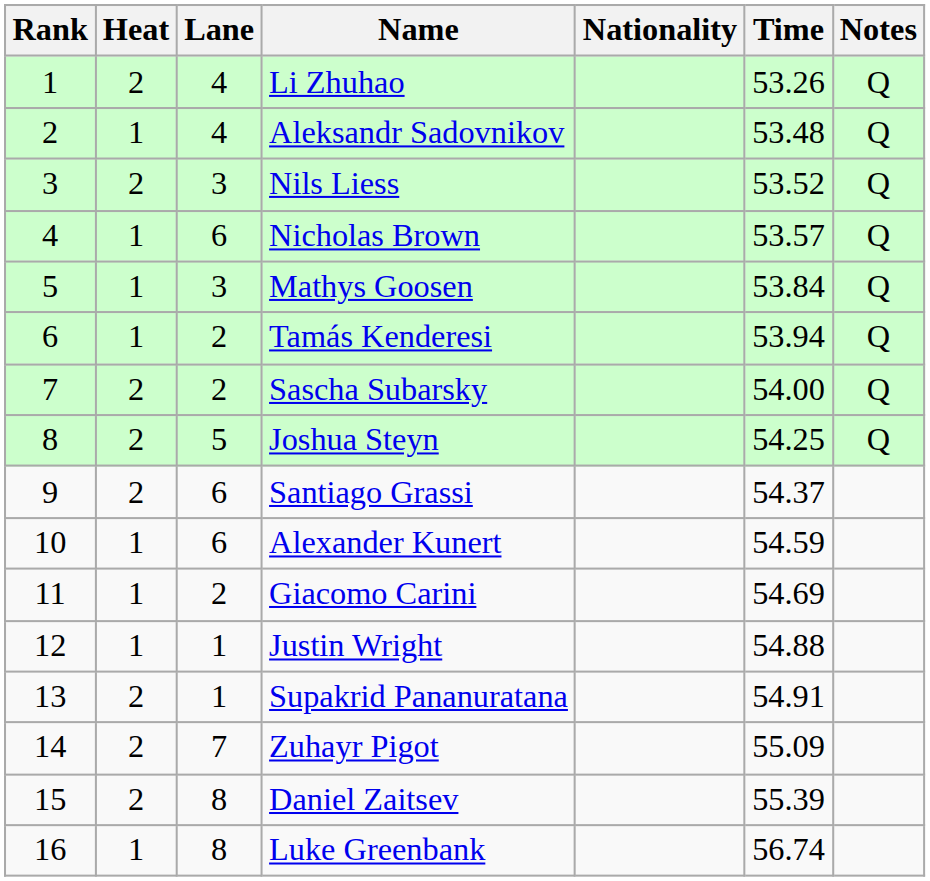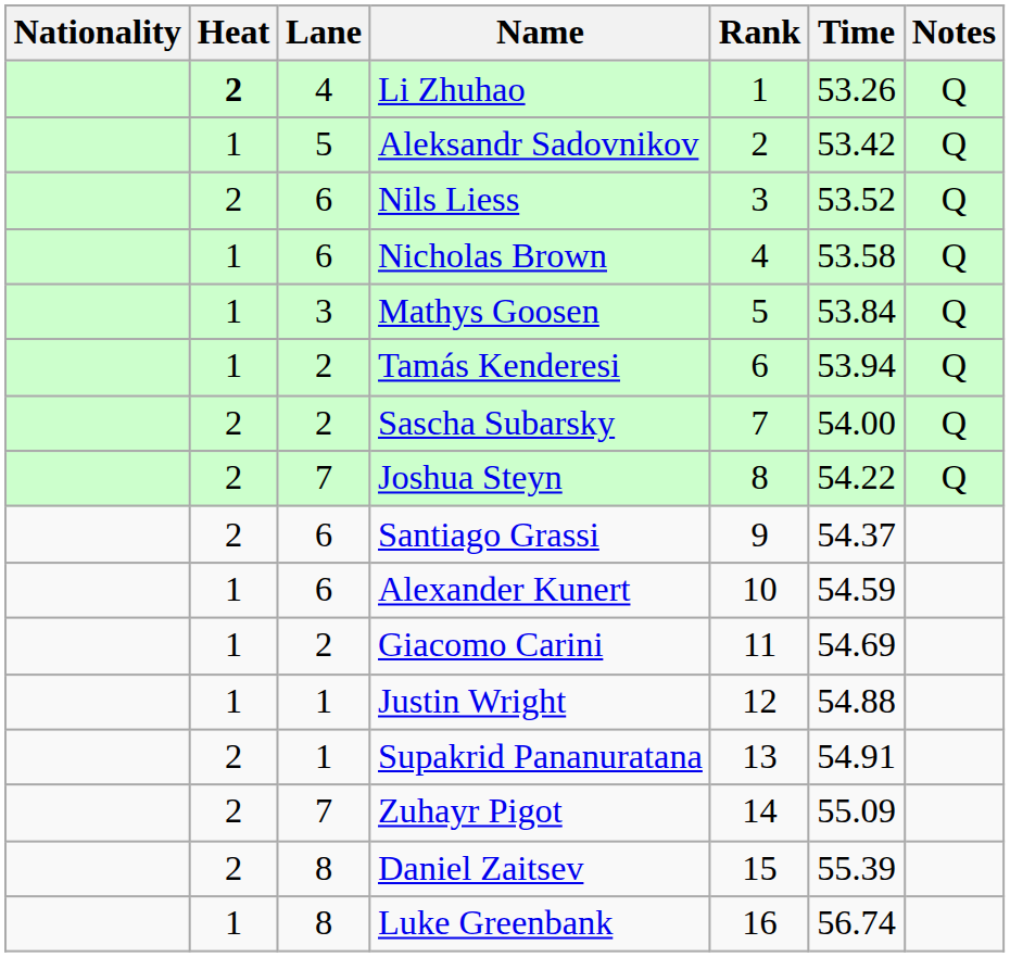columns swapped: Rank <-> Nationality
Li Zhuhao | Heat: normal -> bold
Aleksandr Sadovnikov | Lane: 4 -> 5
Aleksandr Sadovnikov | Time: 53.48 -> 53.42
Nils Liess | Lane: 3 -> 6
Nicholas Brown | Time: 53.57 -> 53.58
Joshua Steyn | Lane: 5 -> 7
Joshua Steyn | Time: 54.25 -> 54.22
